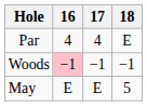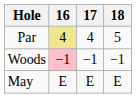Par | 16: no background -> khaki background
Par | 18: E -> 5
May | 18: 5 -> E
